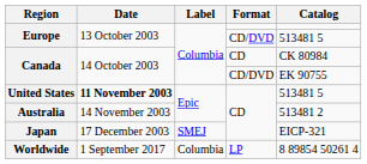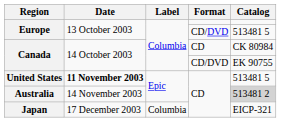Australia | Catalog: no background -> lightgrey background
Japan | Label: SMEJ -> Columbia
- row: Worldwide | 1 September 2017 | Columbia | LP | 8 89854 50261 4
